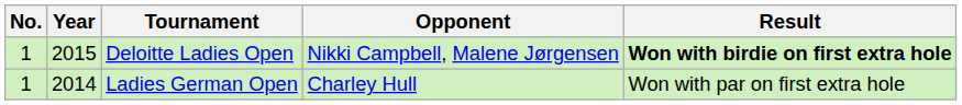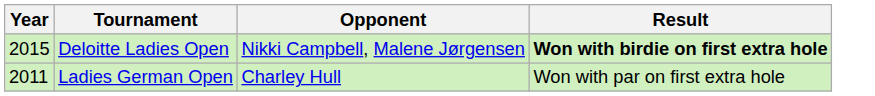- column: No. | 1 | 1
Ladies German Open | Year: 2014 -> 2011
